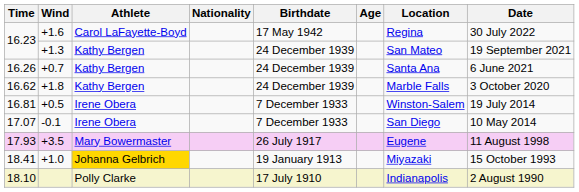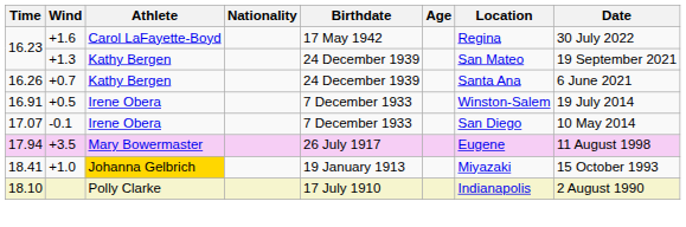- row: 16.62 | +1.8 | Kathy Bergen | 24 December 1939 | Marble Falls | 3 October 2020
+0.5 | Time: 16.81 -> 16.91
+3.5 | Time: 17.93 -> 17.94
